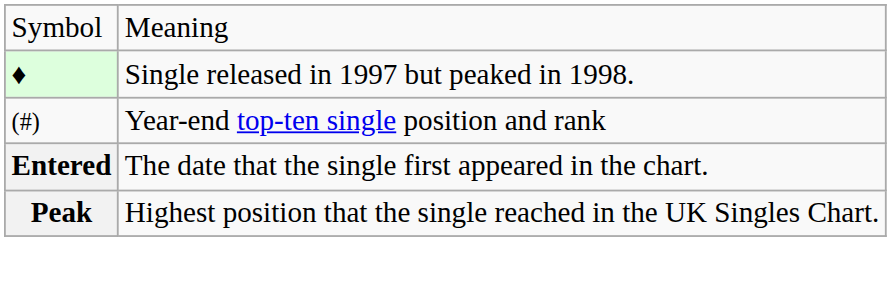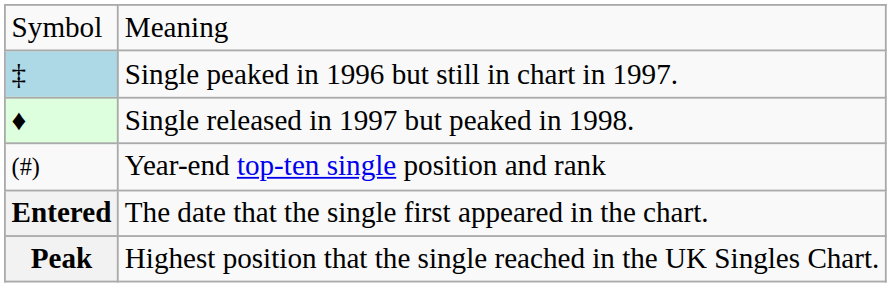+ row: ‡ | Single peaked in 1996 but still in chart in 1997.
